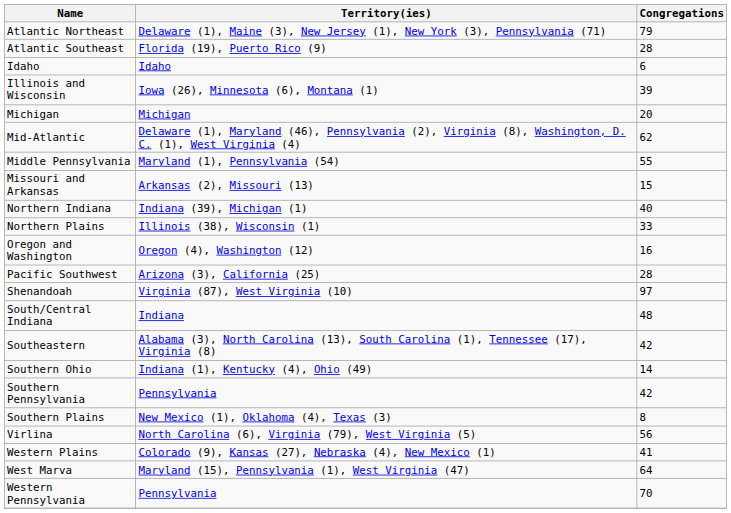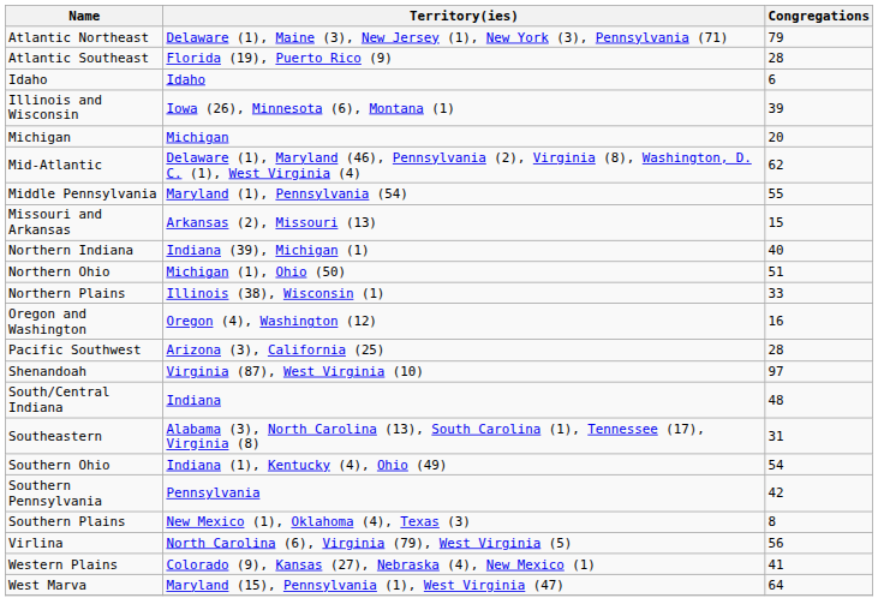+ row: Northern Ohio | Michigan (1), Ohio (50) | 51
Southeastern | Congregations: 42 -> 31
Southern Ohio | Congregations: 14 -> 54
- row: Western Pennsylvania | Pennsylvania | 70
